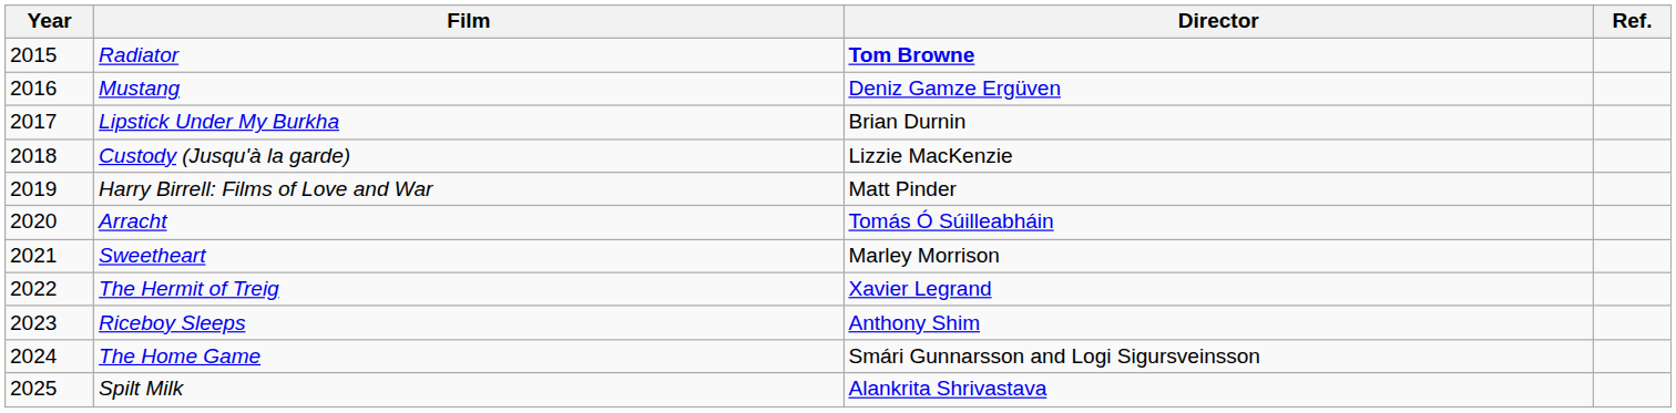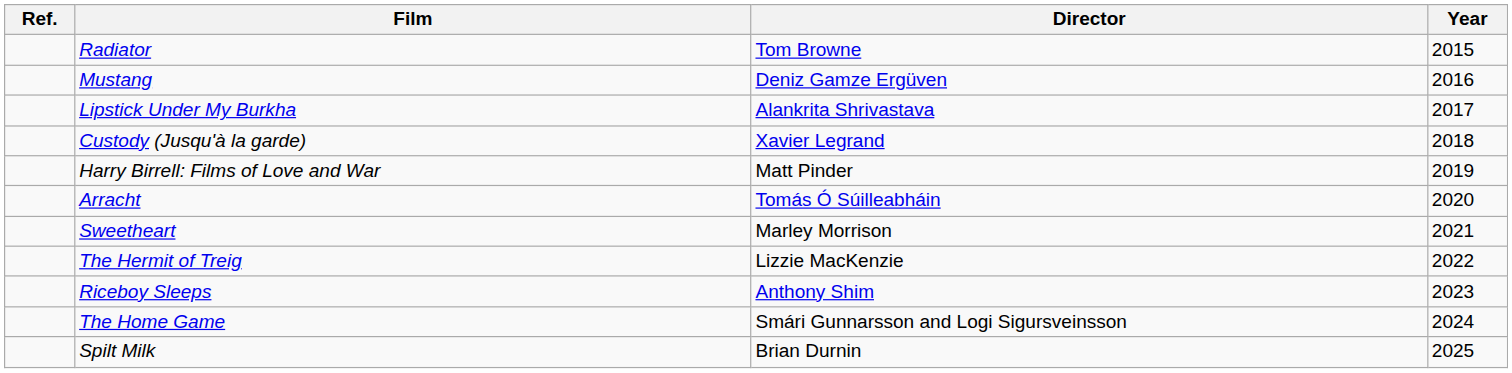columns swapped: Year <-> Ref.
Radiator | Director: bold -> normal
Lipstick Under My Burkha | Director: Brian Durnin -> Alankrita Shrivastava
Custody (Jusqu'à la garde) | Director: Lizzie MacKenzie -> Xavier Legrand
The Hermit of Treig | Director: Xavier Legrand -> Lizzie MacKenzie
Spilt Milk | Director: Alankrita Shrivastava -> Brian Durnin
